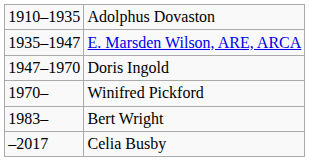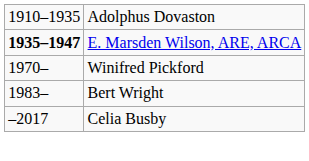E. Marsden Wilson, ARE, ARCA | column 1: normal -> bold
- row: 1947–1970 | Doris Ingold
